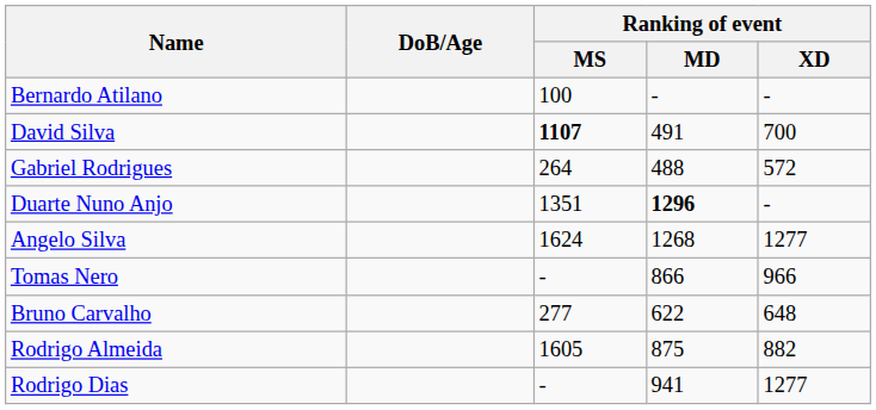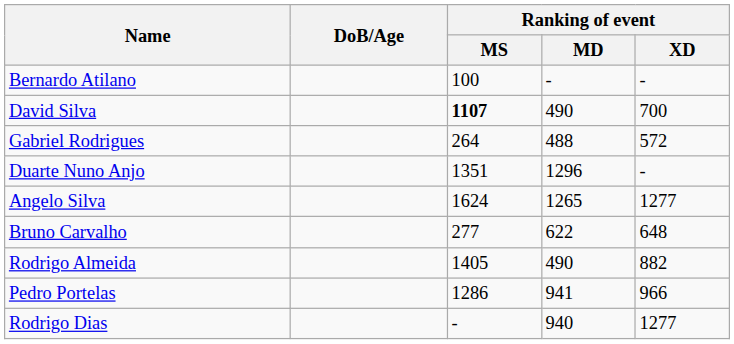David Silva | Ranking of event / MD: 491 -> 490
Duarte Nuno Anjo | Ranking of event / MD: bold -> normal
Angelo Silva | Ranking of event / MD: 1268 -> 1265
- row: Tomas Nero | - | 866 | 966
Rodrigo Almeida | Ranking of event / MS: 1605 -> 1405
Rodrigo Almeida | Ranking of event / MD: 875 -> 490
+ row: Pedro Portelas | 1286 | 941 | 966
Rodrigo Dias | Ranking of event / MD: 941 -> 940
